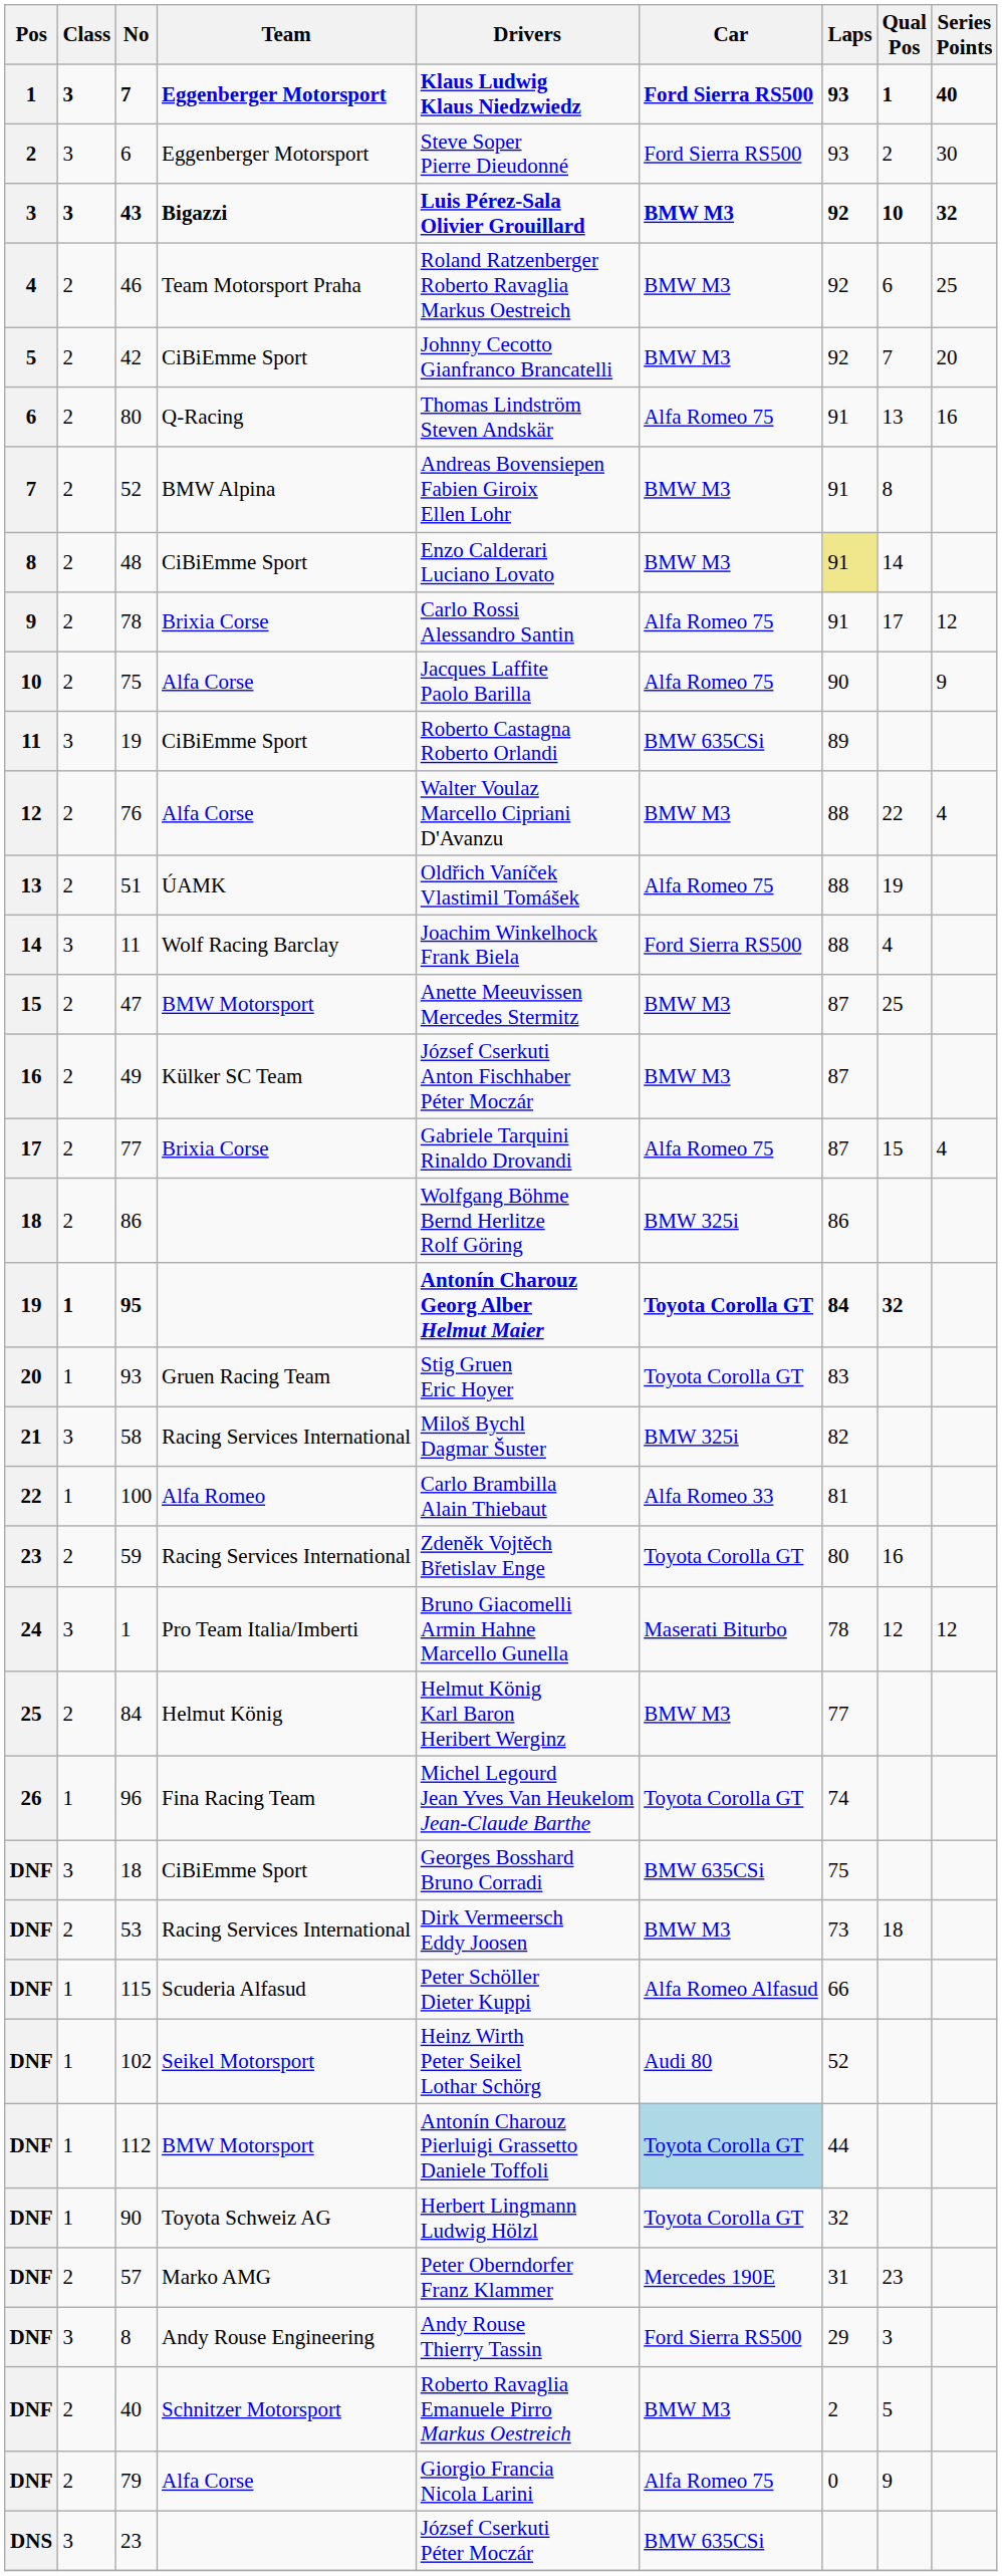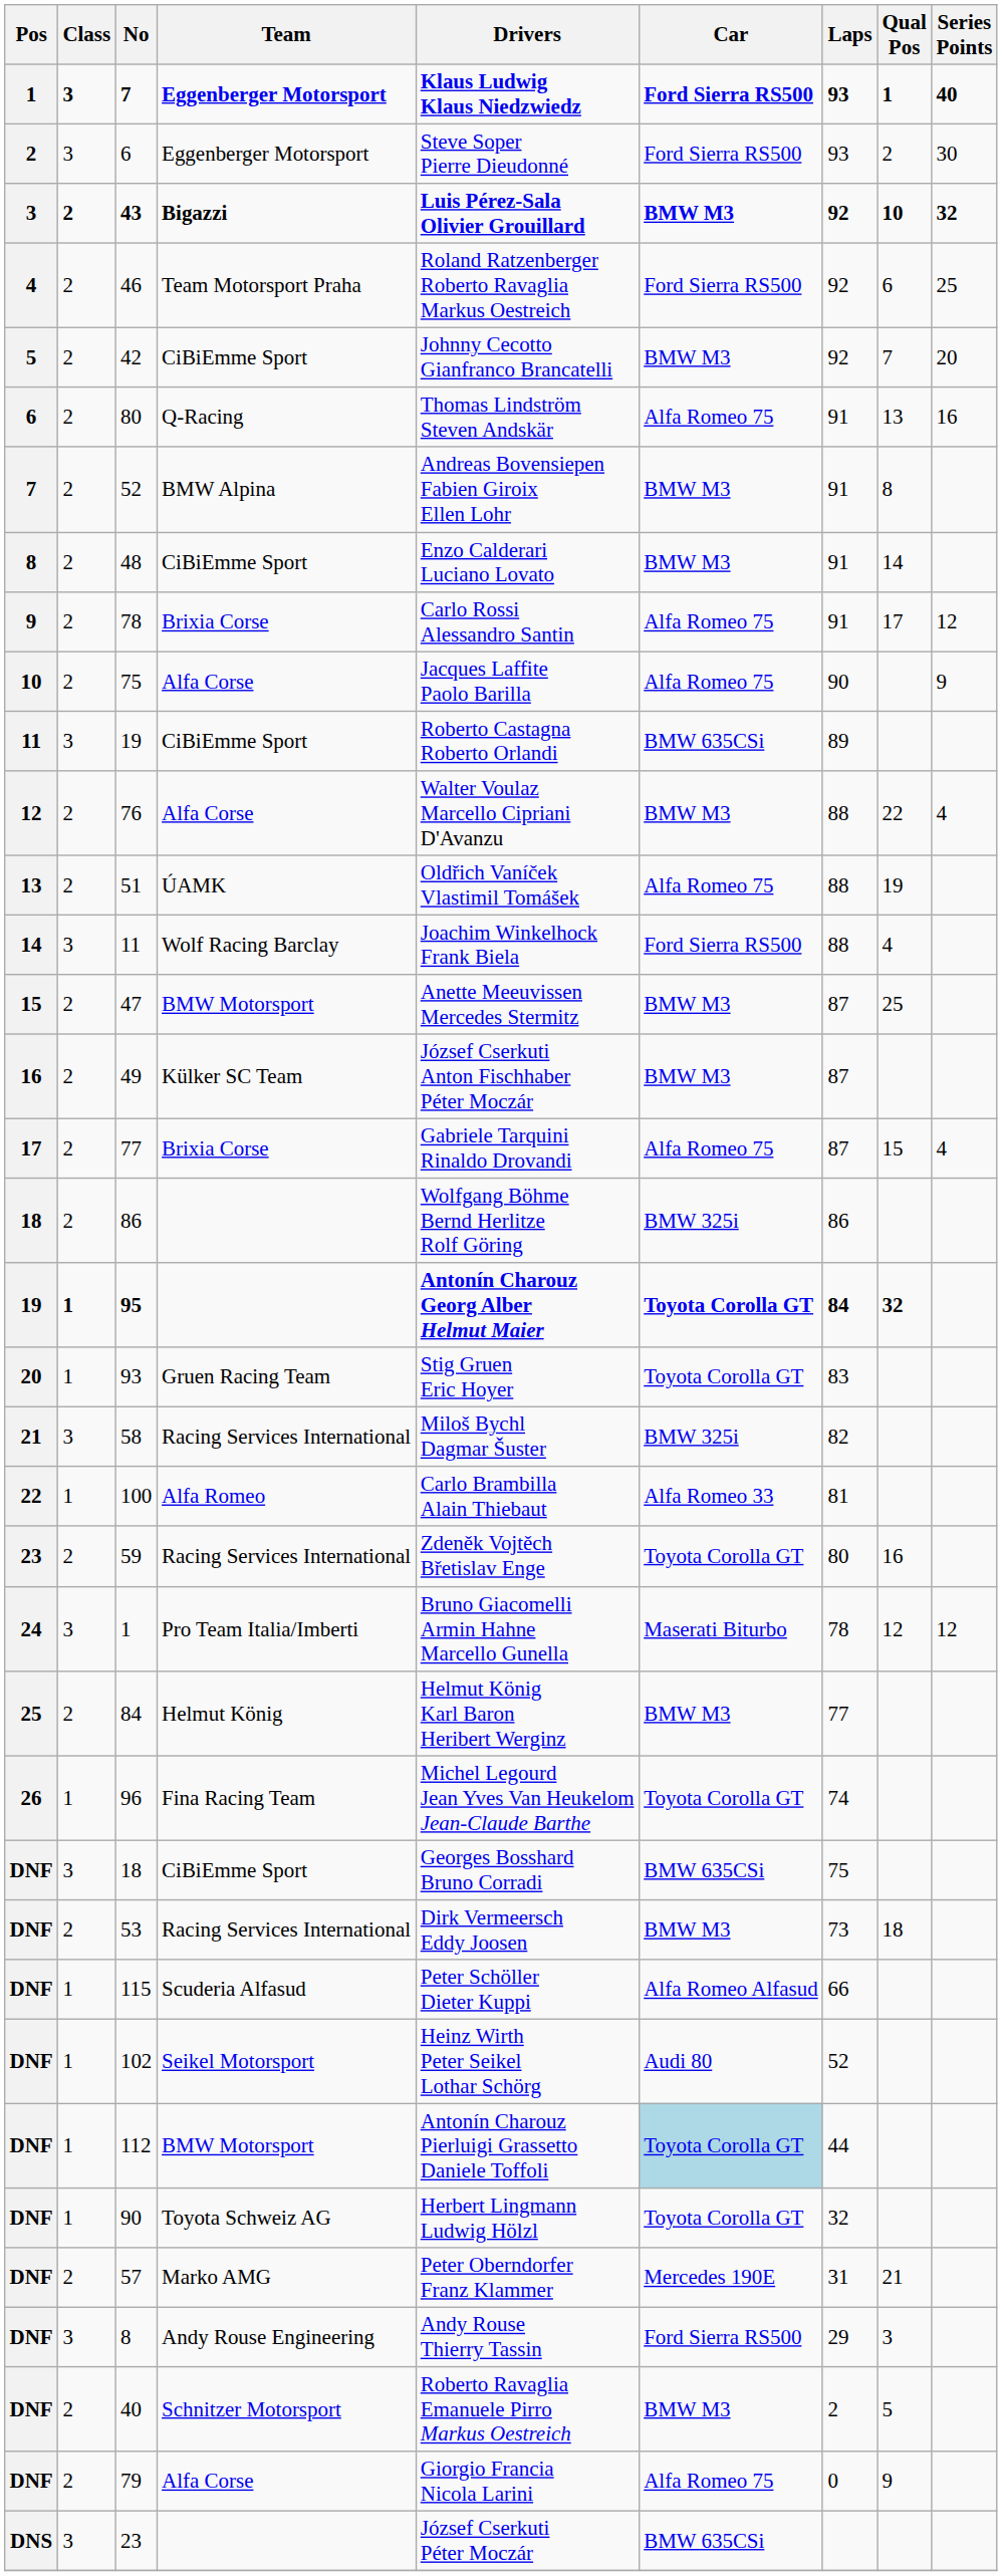43 | Class: 3 -> 2
46 | Car: BMW M3 -> Ford Sierra RS500
48 | Laps: khaki background -> no background
57 | Qual Pos: 23 -> 21
